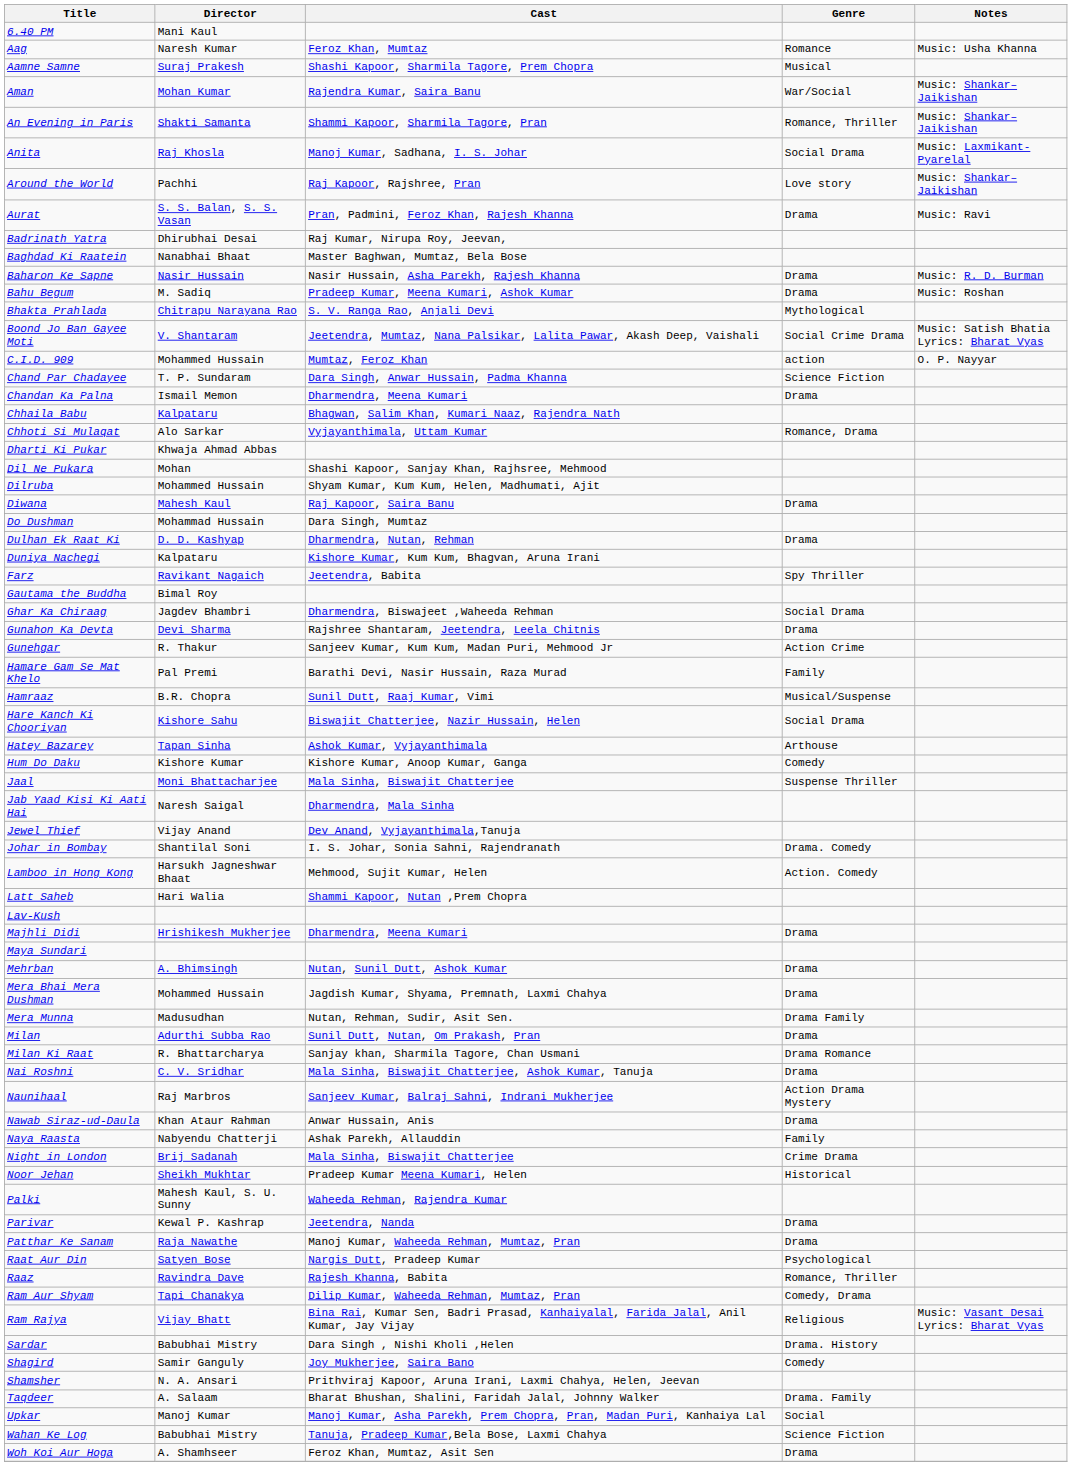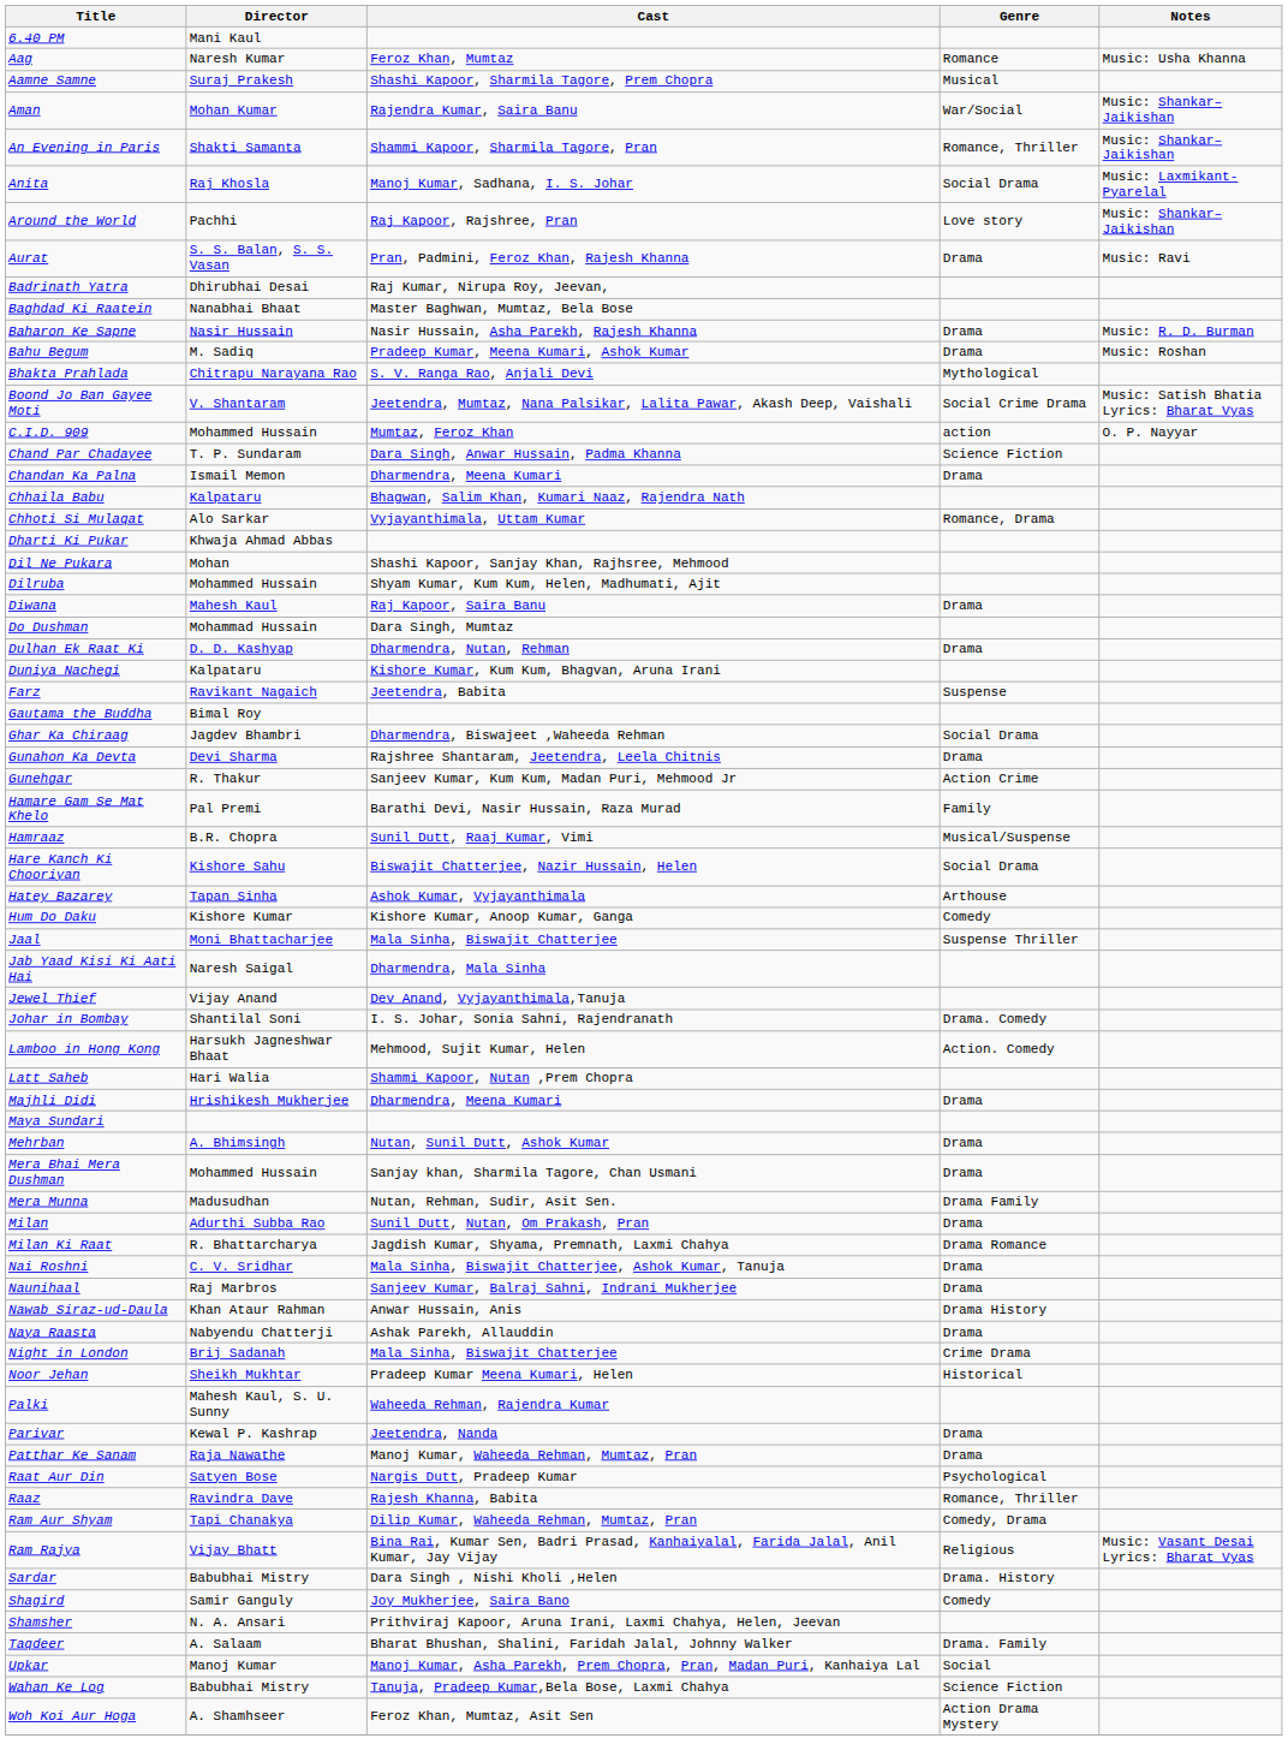Farz | Genre: Spy Thriller -> Suspense
- row: Lav-Kush
Mera Bhai Mera Dushman | Cast: Jagdish Kumar, Shyama, Premnath, Laxmi Chahya -> Sanjay khan, Sharmila Tagore, Chan Usmani
Milan Ki Raat | Cast: Sanjay khan, Sharmila Tagore, Chan Usmani -> Jagdish Kumar, Shyama, Premnath, Laxmi Chahya
Naunihaal | Genre: Action Drama Mystery -> Drama
Nawab Siraz-ud-Daula | Genre: Drama -> Drama History
Naya Raasta | Genre: Family -> Drama
Woh Koi Aur Hoga | Genre: Drama -> Action Drama Mystery
